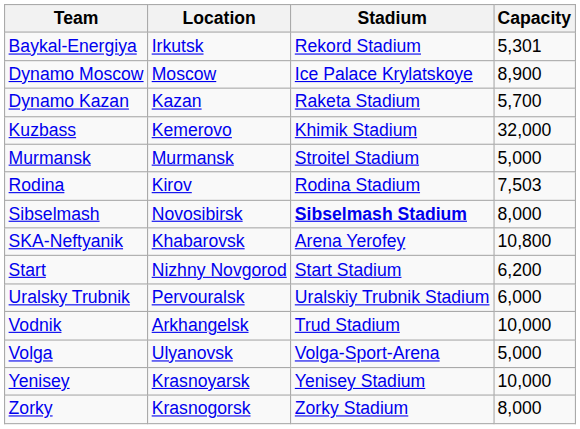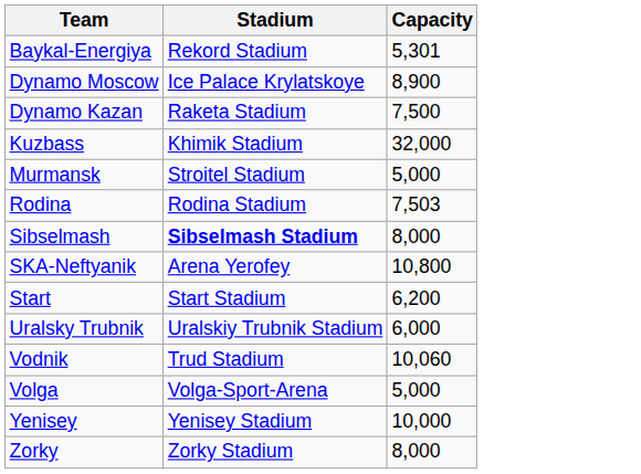- column: Location | Irkutsk | Moscow | Kazan | Kemerovo | Murmansk | Kirov | Novosibirsk | Khabarovsk | Nizhny Novgorod | Pervouralsk | Arkhangelsk | Ulyanovsk | Krasnoyarsk | Krasnogorsk
Dynamo Kazan | Capacity: 5,700 -> 7,500
Vodnik | Capacity: 10,000 -> 10,060
